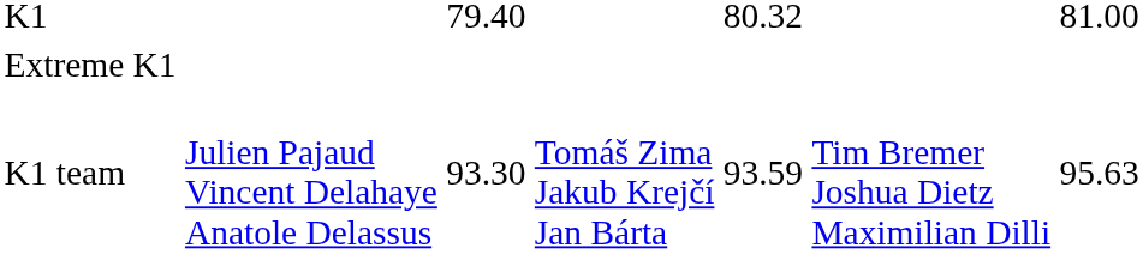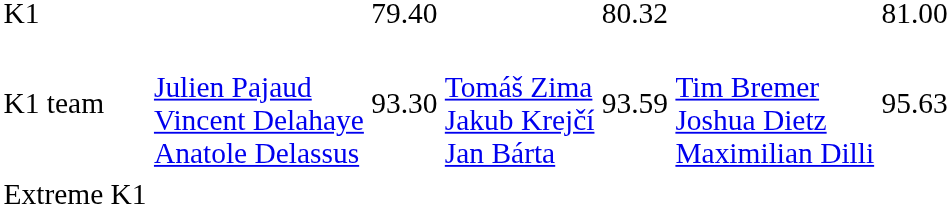rows swapped: K1 team <-> Extreme K1
